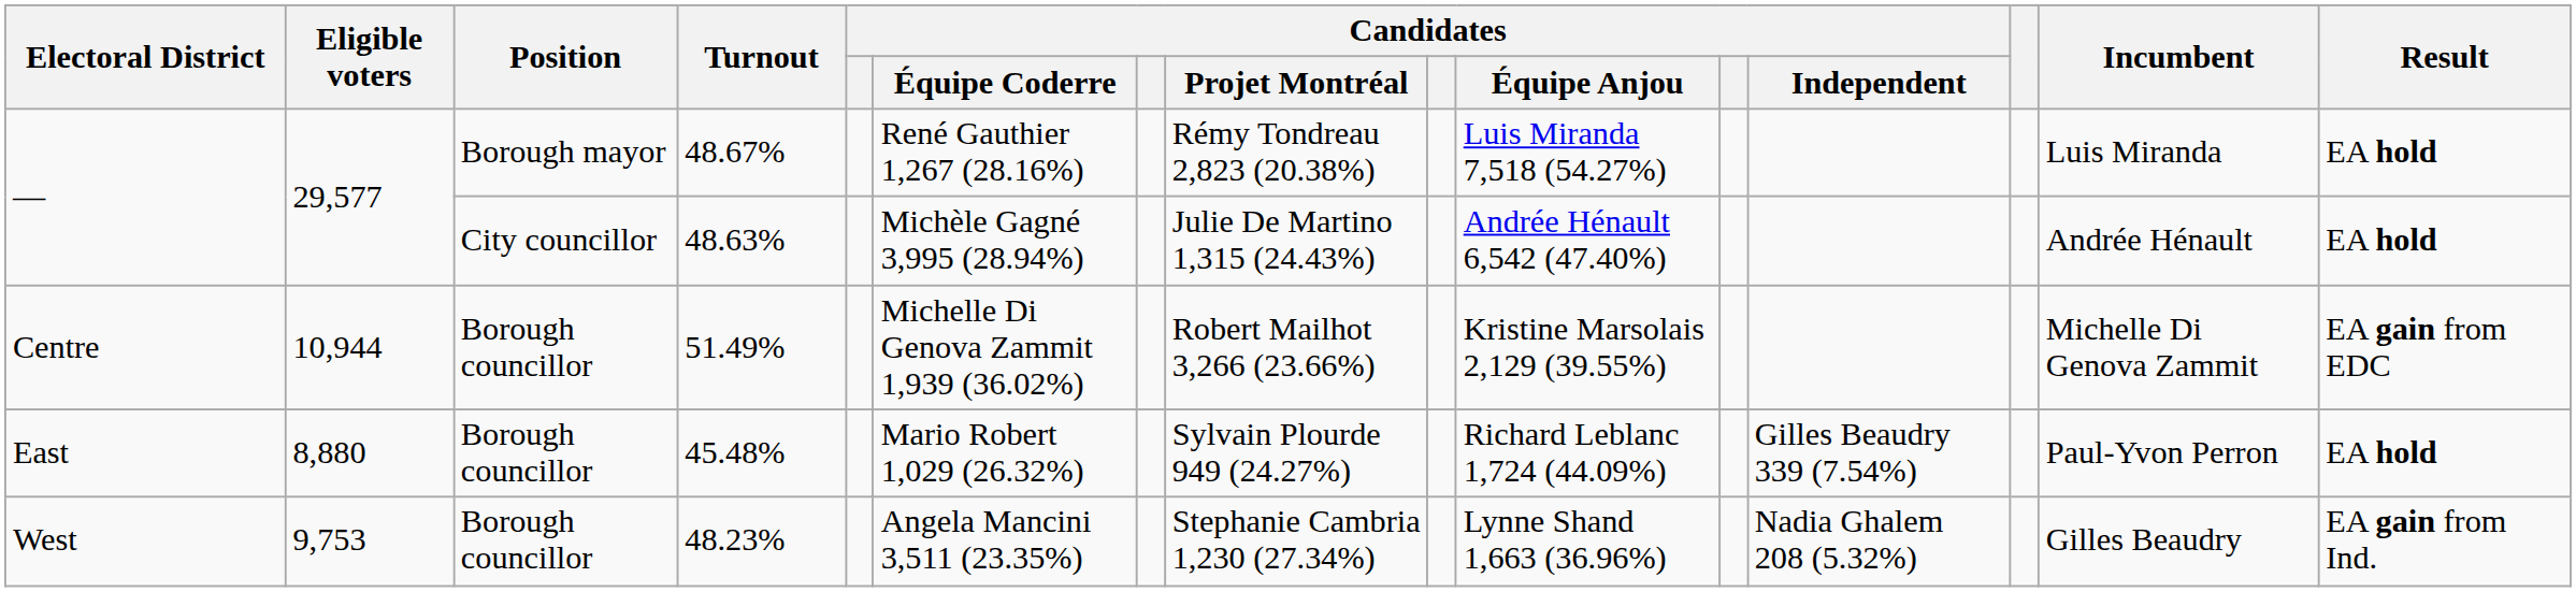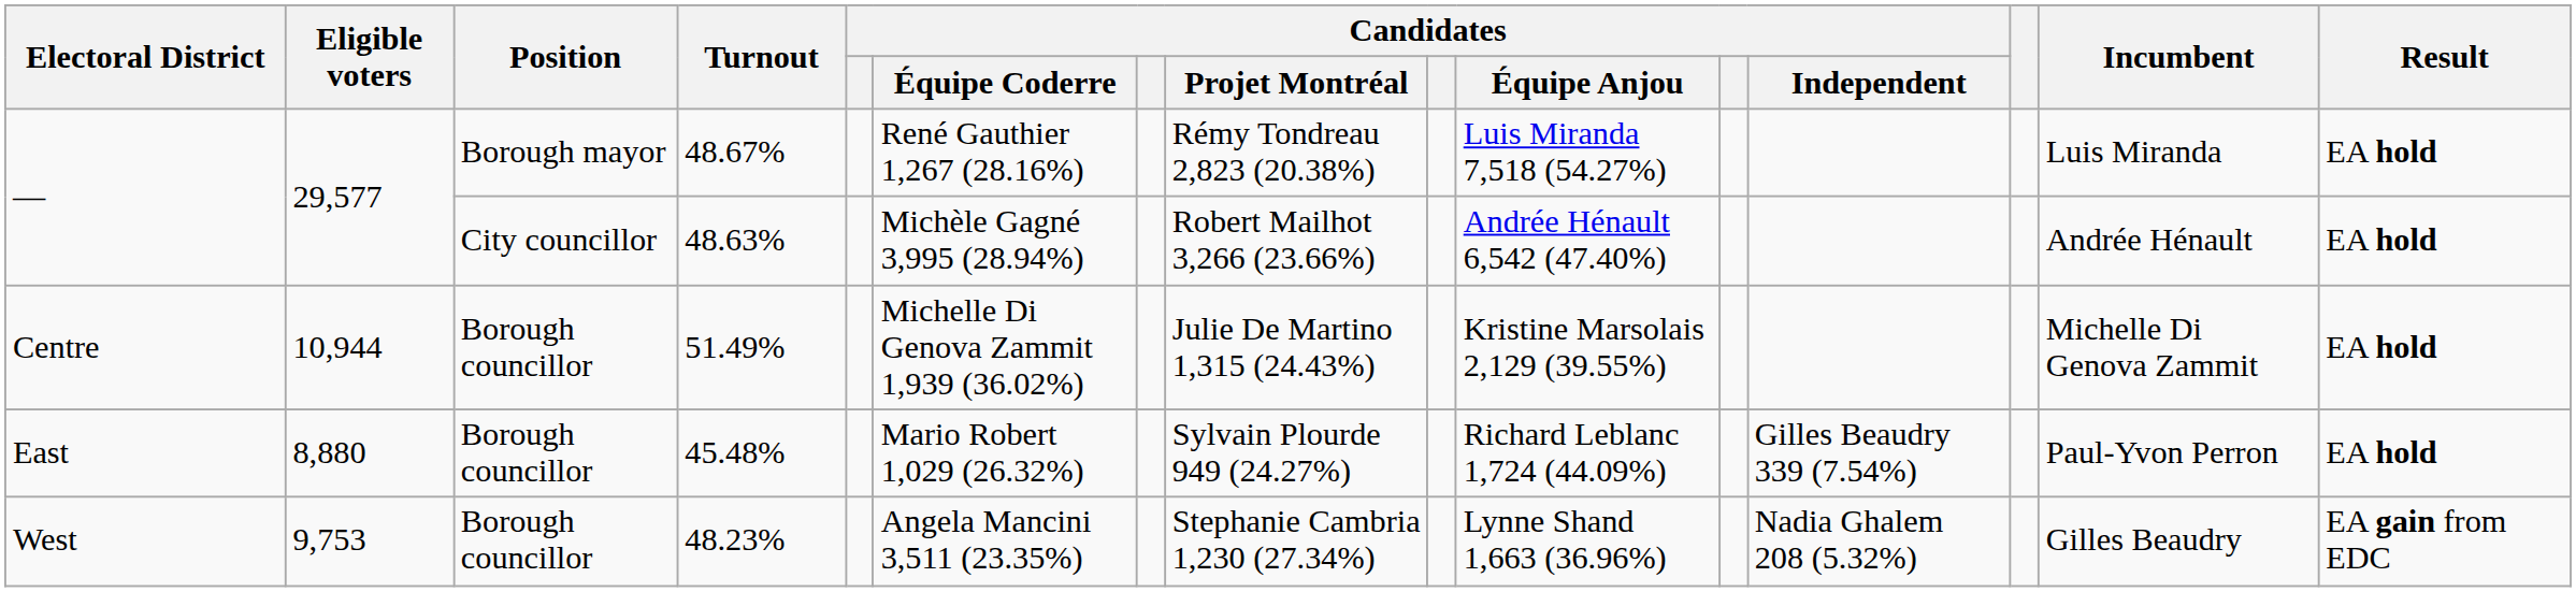48.63% | Candidates / Projet Montréal: Julie De Martino 1,315 (24.43%) -> Robert Mailhot 3,266 (23.66%)
51.49% | Candidates / Projet Montréal: Robert Mailhot 3,266 (23.66%) -> Julie De Martino 1,315 (24.43%)
51.49% | Result: EA gain from EDC -> EA hold
48.23% | Result: EA gain from Ind. -> EA gain from EDC
